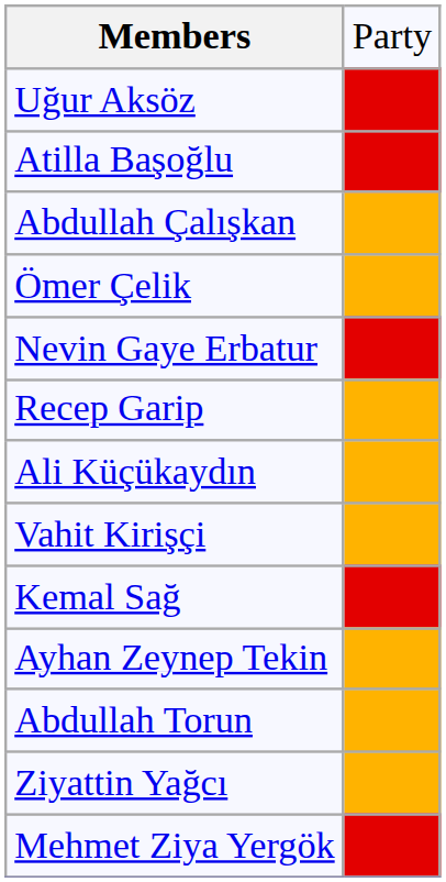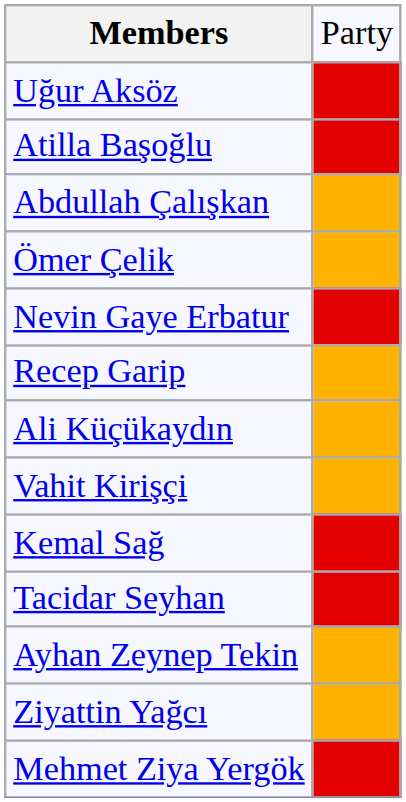+ row: Tacidar Seyhan
- row: Abdullah Torun
